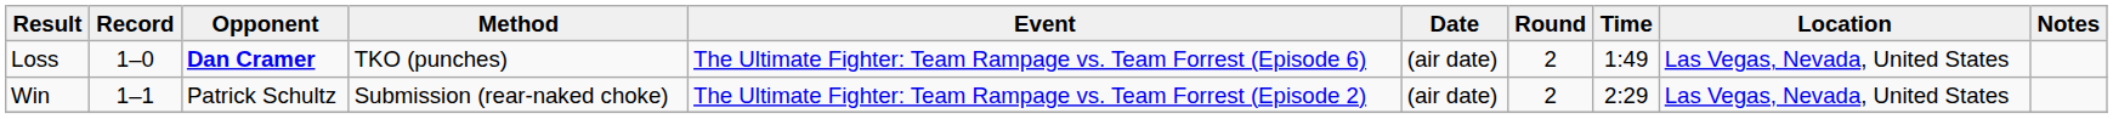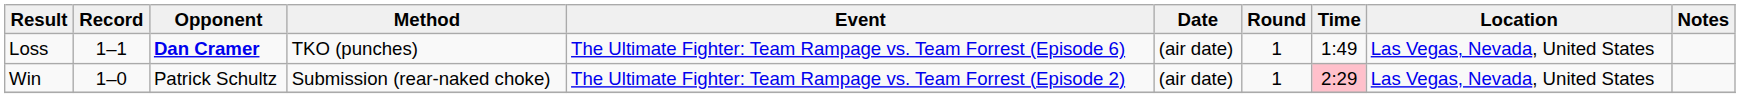Loss | Record: 1–0 -> 1–1
Loss | Round: 2 -> 1
Win | Record: 1–1 -> 1–0
Win | Round: 2 -> 1
Win | Time: no background -> pink background
